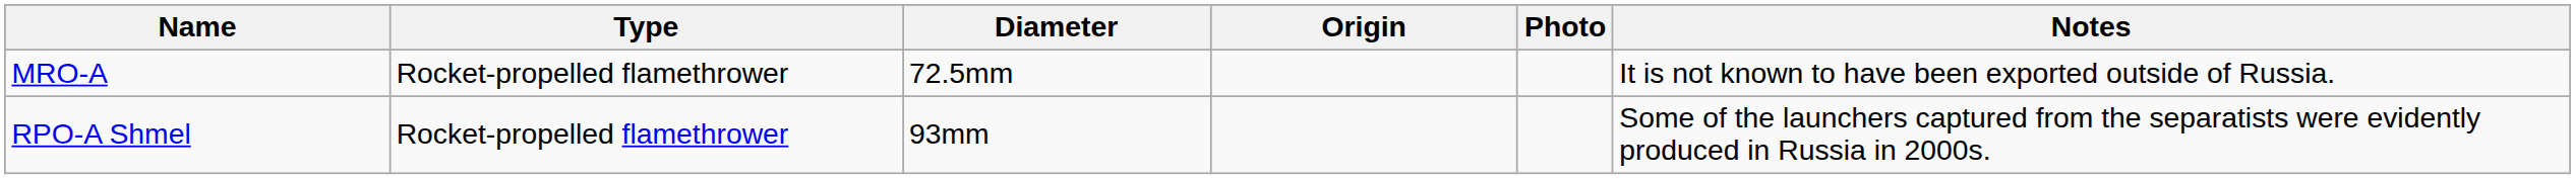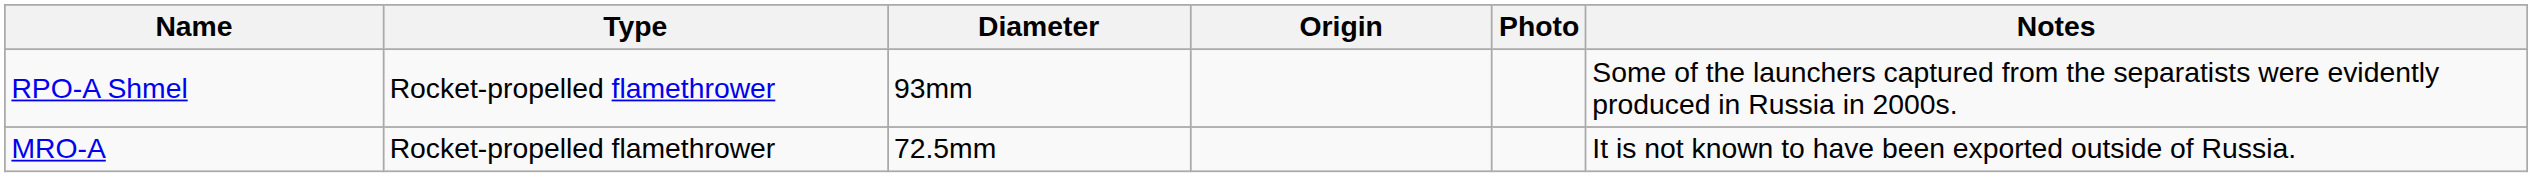rows swapped: RPO-A Shmel <-> MRO-A
